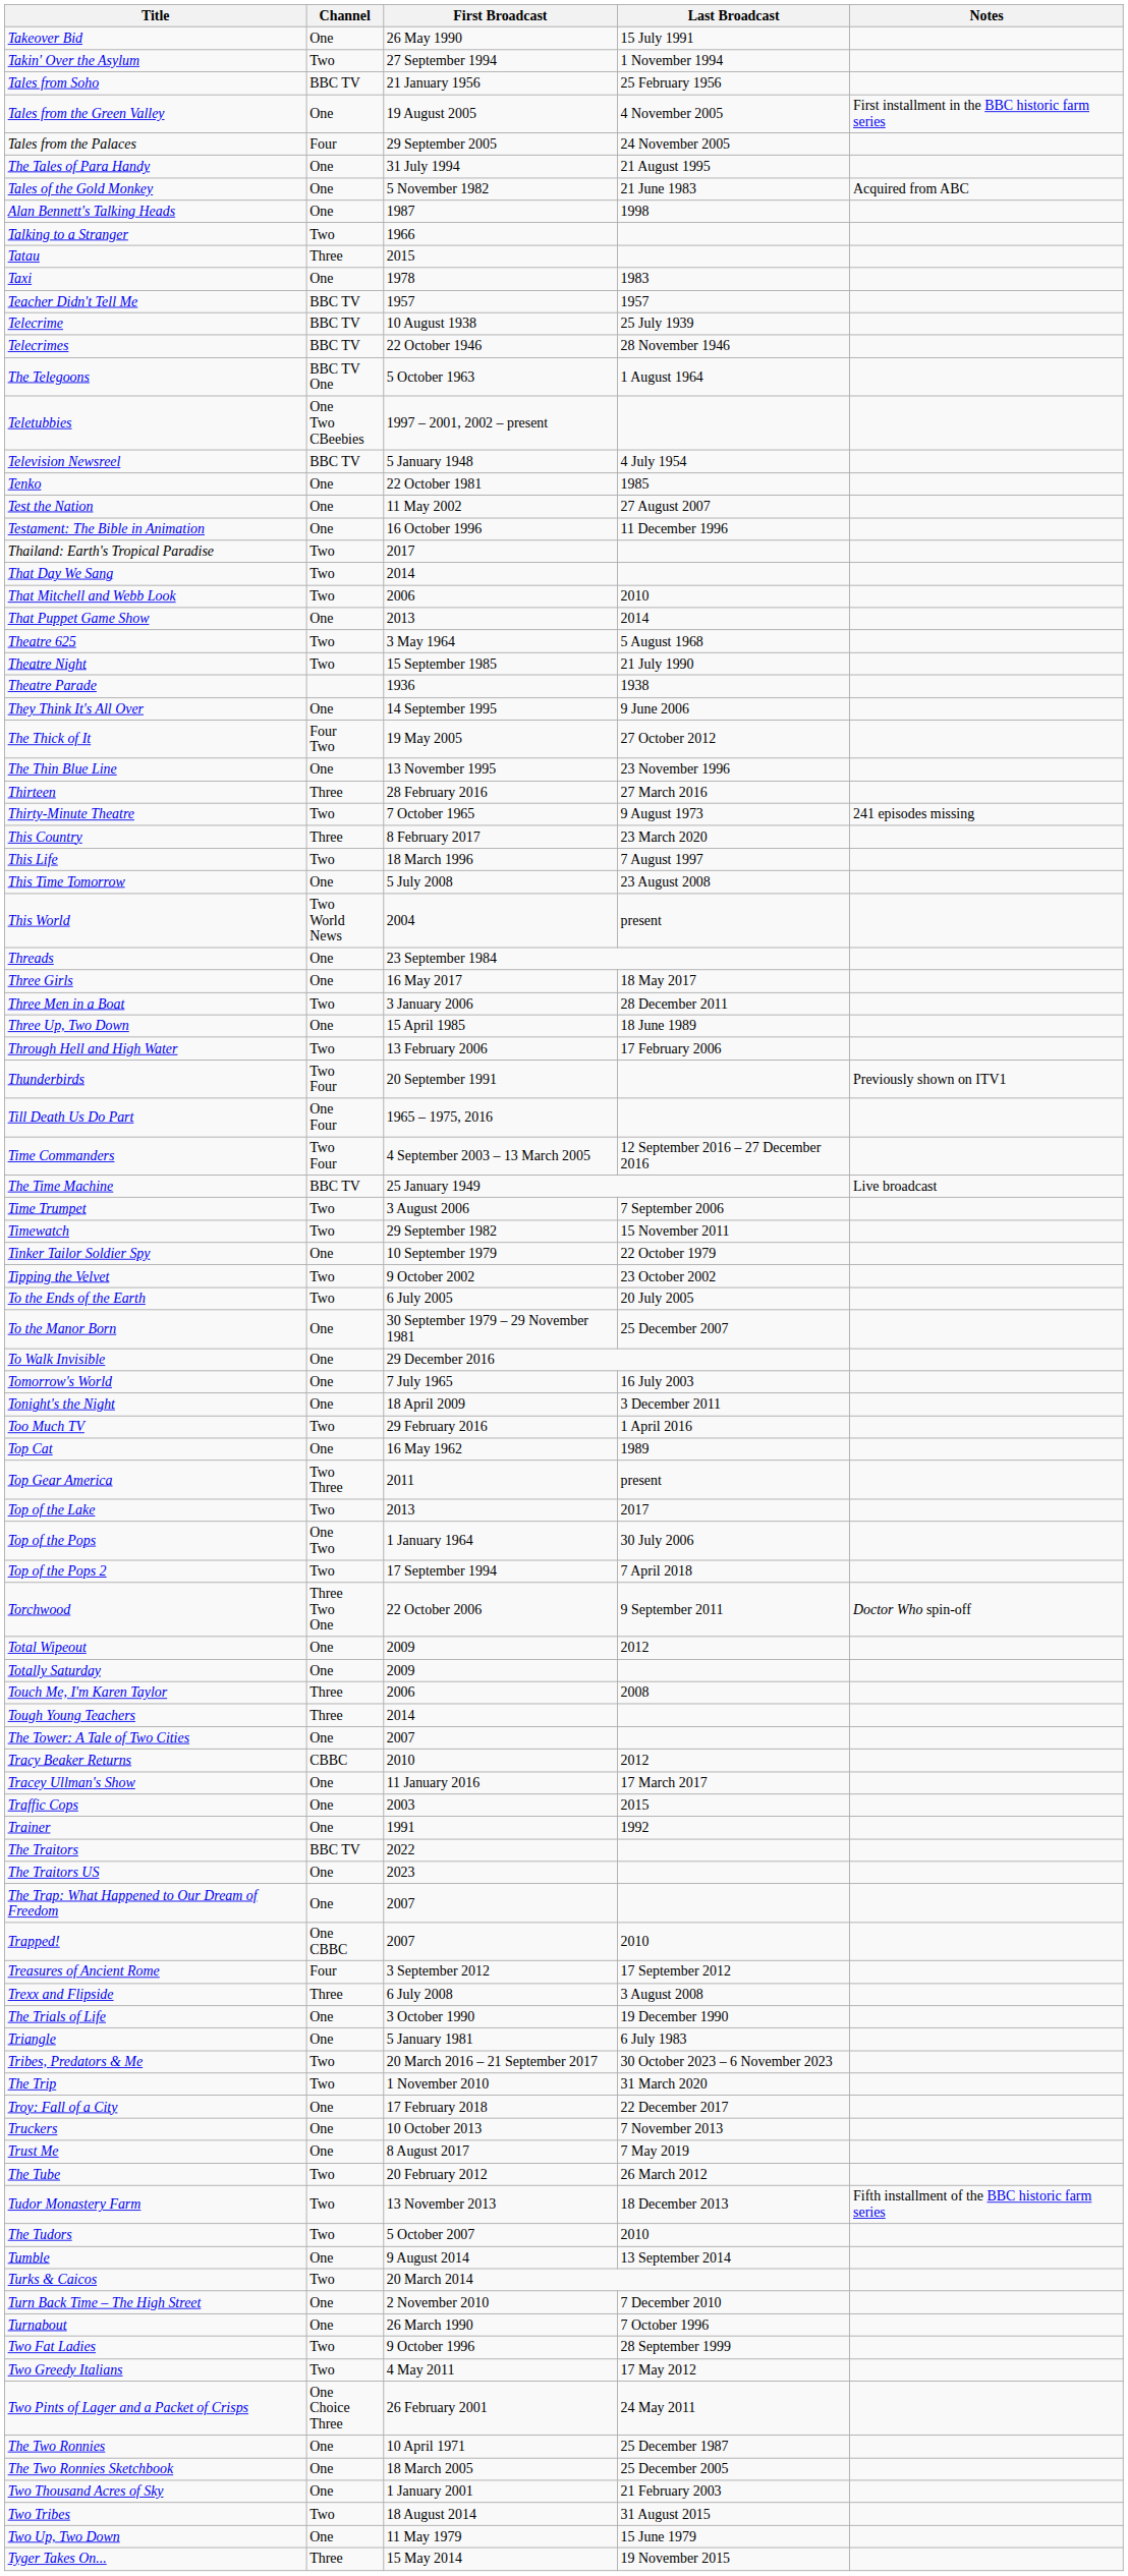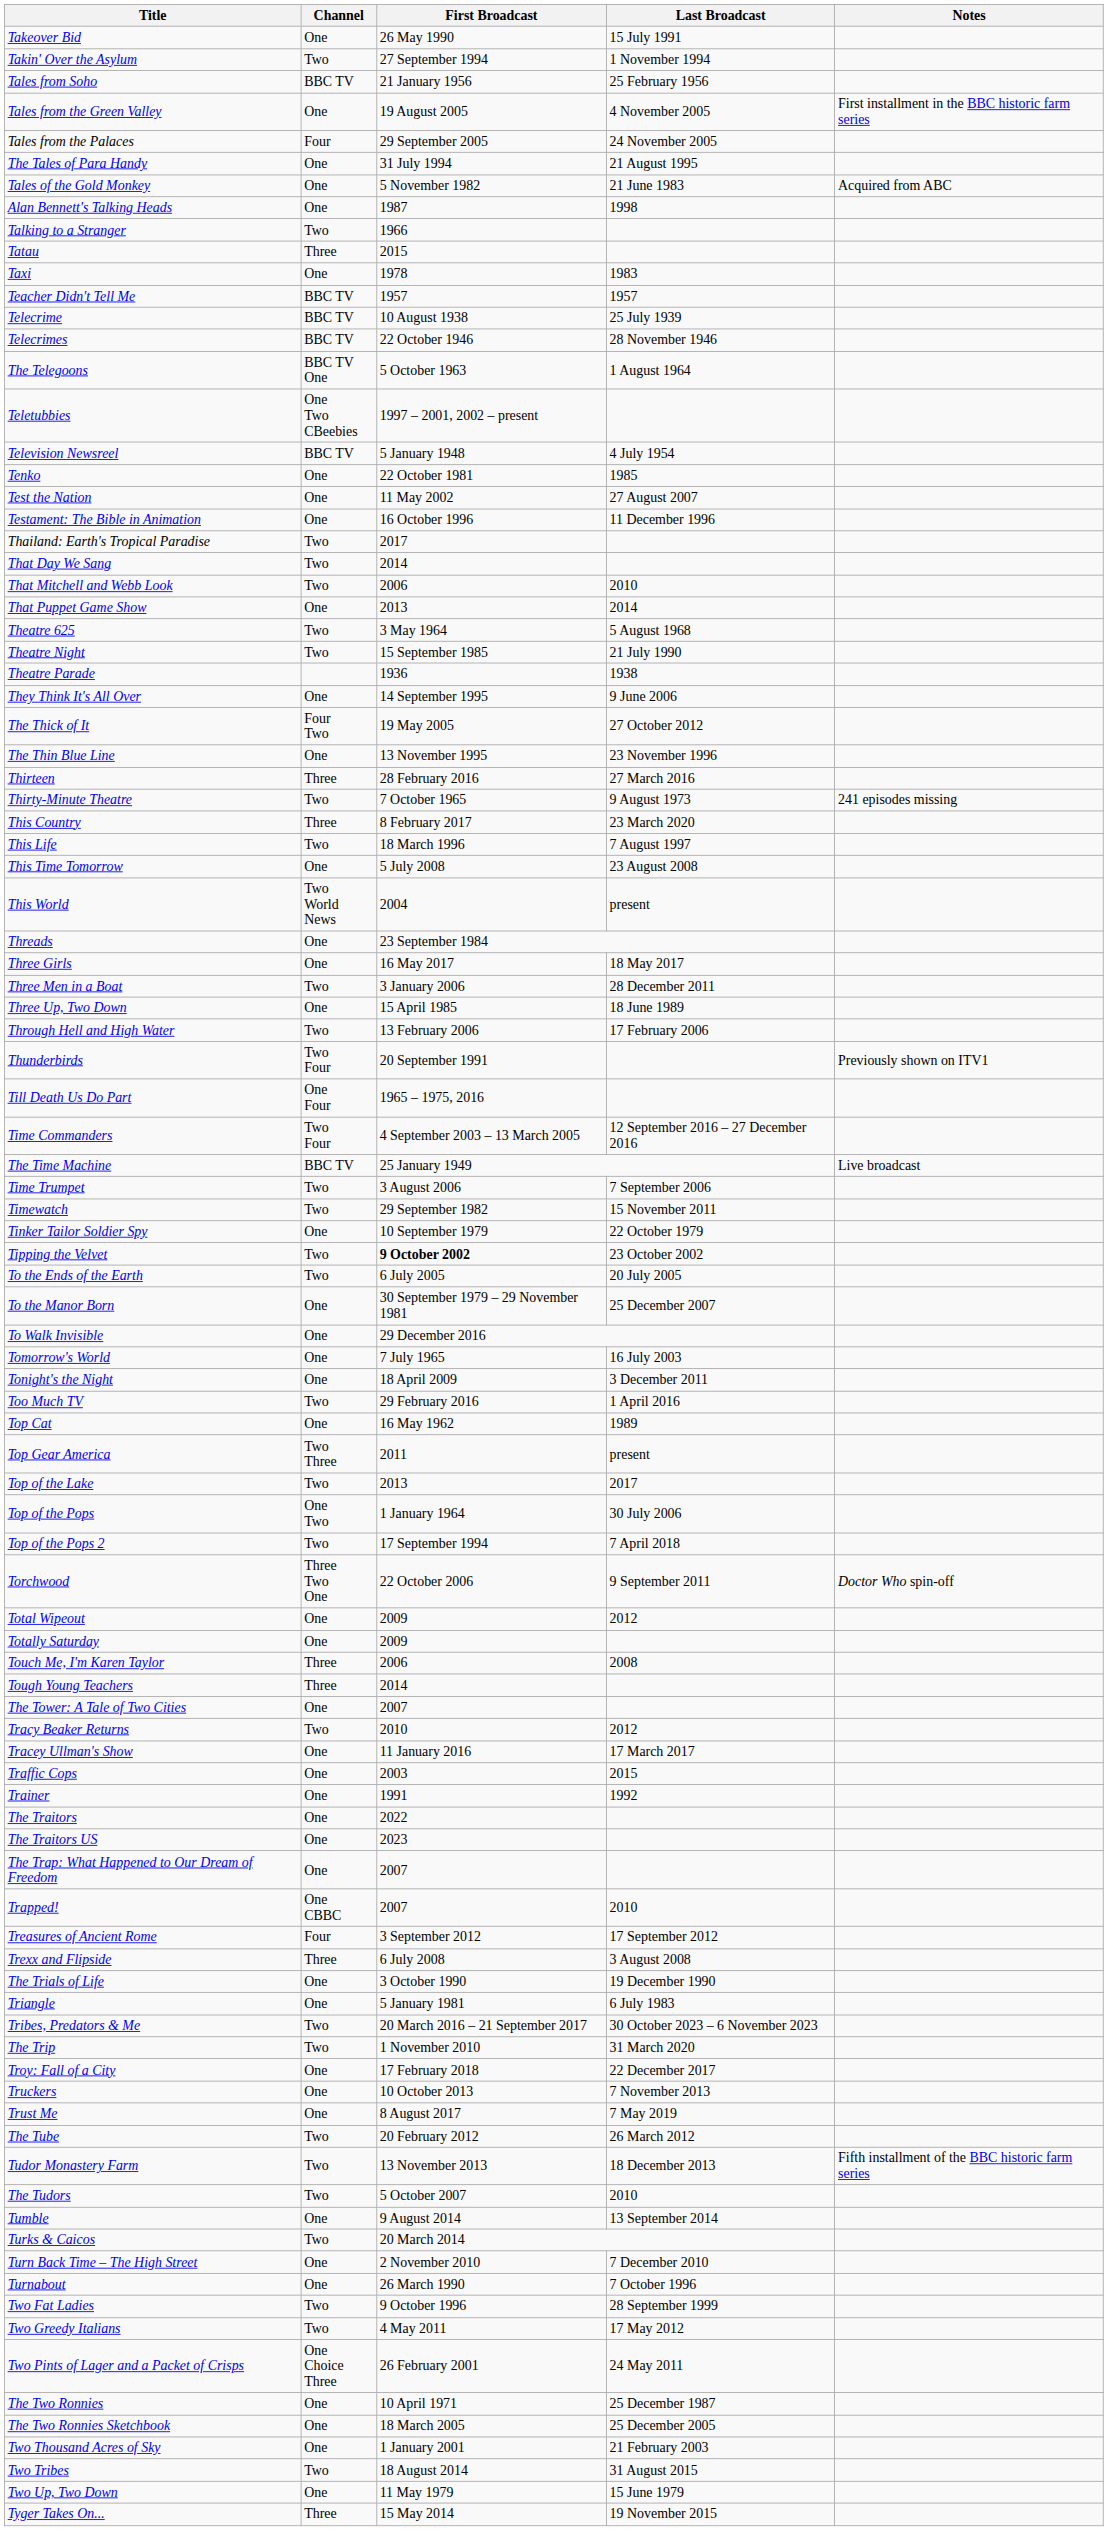Tipping the Velvet | First Broadcast: normal -> bold
Tracy Beaker Returns | Channel: CBBC -> Two
The Traitors | Channel: BBC TV -> One
